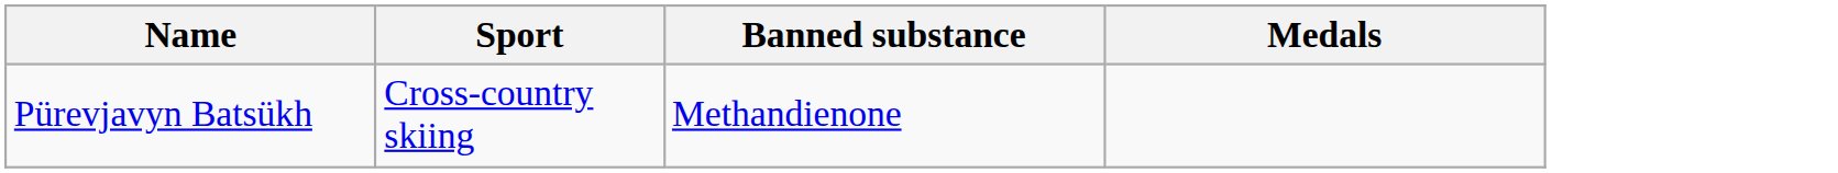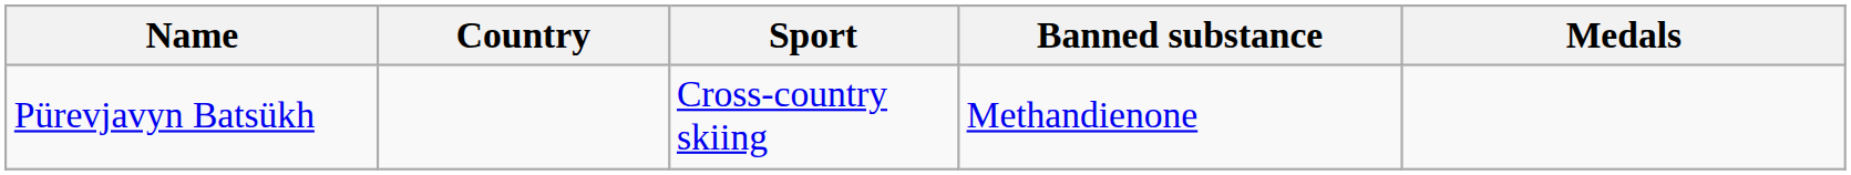+ column: Country
